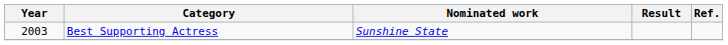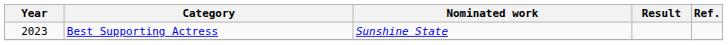Best Supporting Actress | Year: 2003 -> 2023
